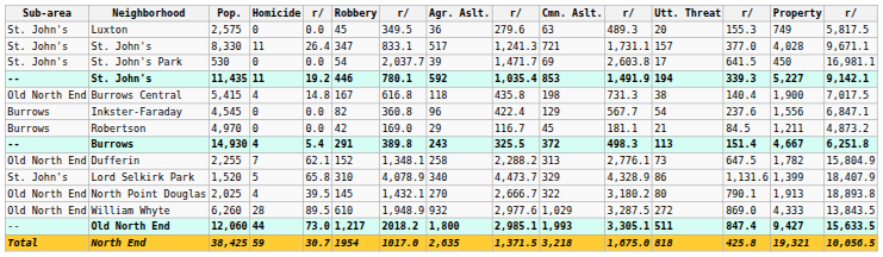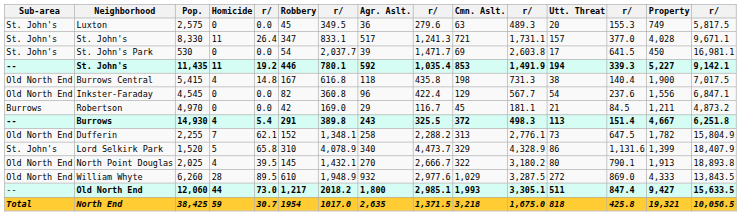Inkster-Faraday | Sub-area: Burrows -> Old North End
